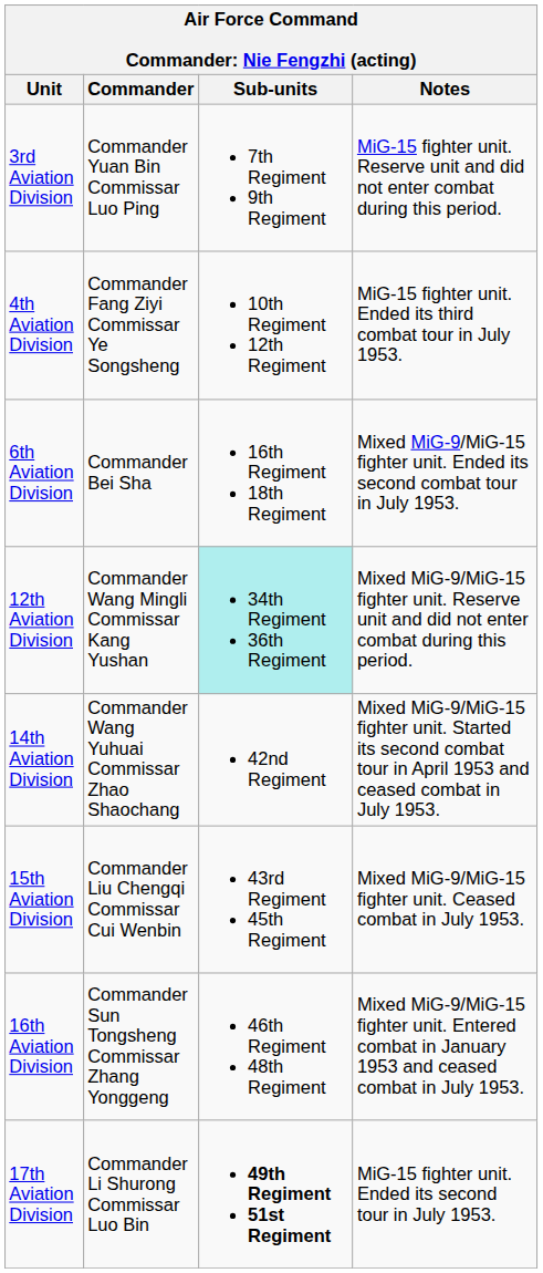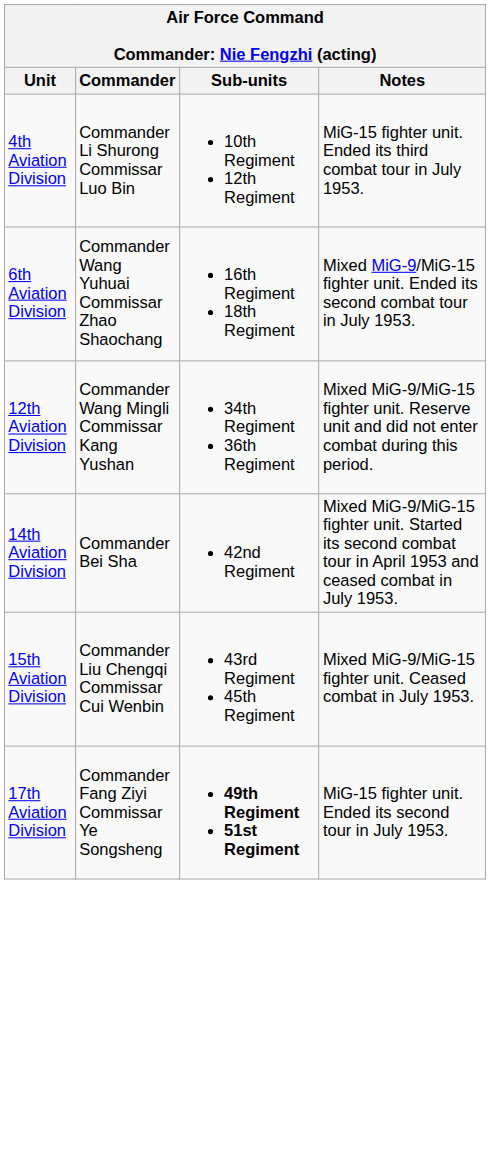- row: 3rd Aviation Division | Commander Yuan Bin Commissar Luo Ping | 7th Regiment 9th Regiment | MiG-15 fighter unit. Reserve unit and did not enter combat during this period.
4th Aviation Division | Commander: Commander Fang Ziyi Commissar Ye Songsheng -> Commander Li Shurong Commissar Luo Bin
6th Aviation Division | Commander: Commander Bei Sha -> Commander Wang Yuhuai Commissar Zhao Shaochang
12th Aviation Division | Sub-units: paleturquoise background -> no background
14th Aviation Division | Commander: Commander Wang Yuhuai Commissar Zhao Shaochang -> Commander Bei Sha
- row: 16th Aviation Division | Commander Sun Tongsheng Commissar Zhang Yonggeng | 46th Regiment 48th Regiment | Mixed MiG-9/MiG-15 fighter unit. Entered combat in January 1953 and ceased combat in July 1953.
17th Aviation Division | Commander: Commander Li Shurong Commissar Luo Bin -> Commander Fang Ziyi Commissar Ye Songsheng
